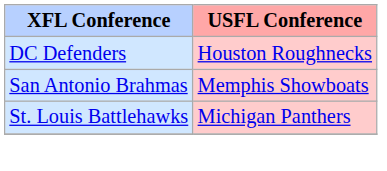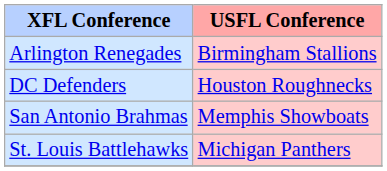+ row: Arlington Renegades | Birmingham Stallions
